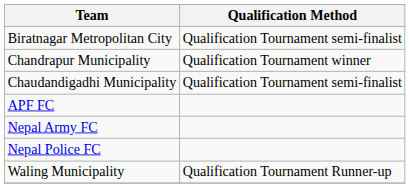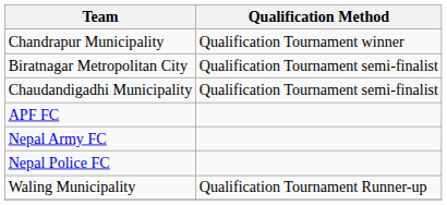rows swapped: Biratnagar Metropolitan City <-> Chandrapur Municipality
